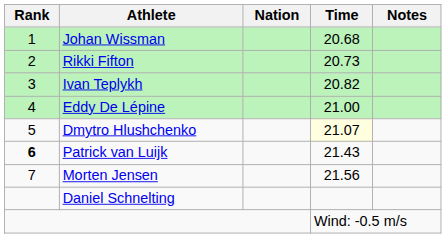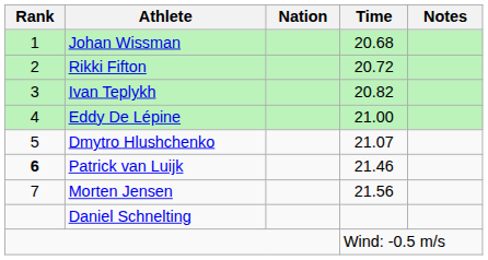Rikki Fifton | Time: 20.73 -> 20.72
Dmytro Hlushchenko | Time: lightyellow background -> no background
Patrick van Luijk | Time: 21.43 -> 21.46
